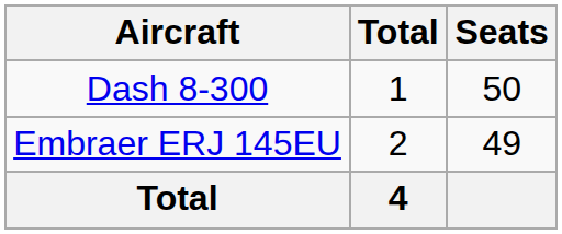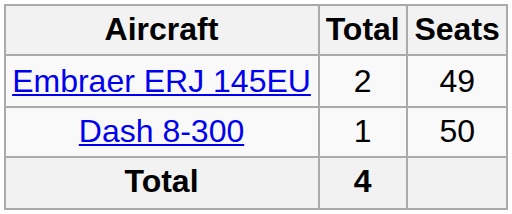rows swapped: Embraer ERJ 145EU <-> Dash 8-300
